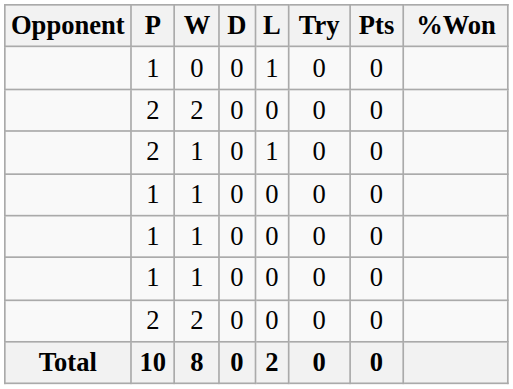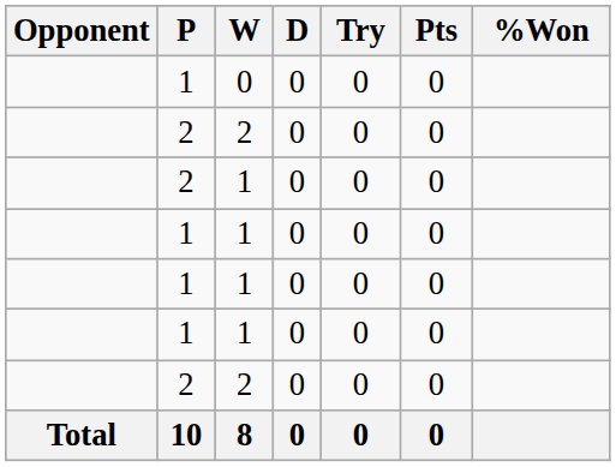- column: L | 1 | 0 | 1 | 0 | 0 | 0 | 0 | 2
